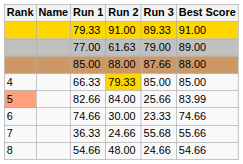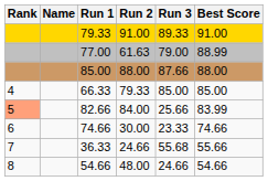77.00 | Best Score: 89.00 -> 88.99
66.33 | Run 2: gold background -> no background
